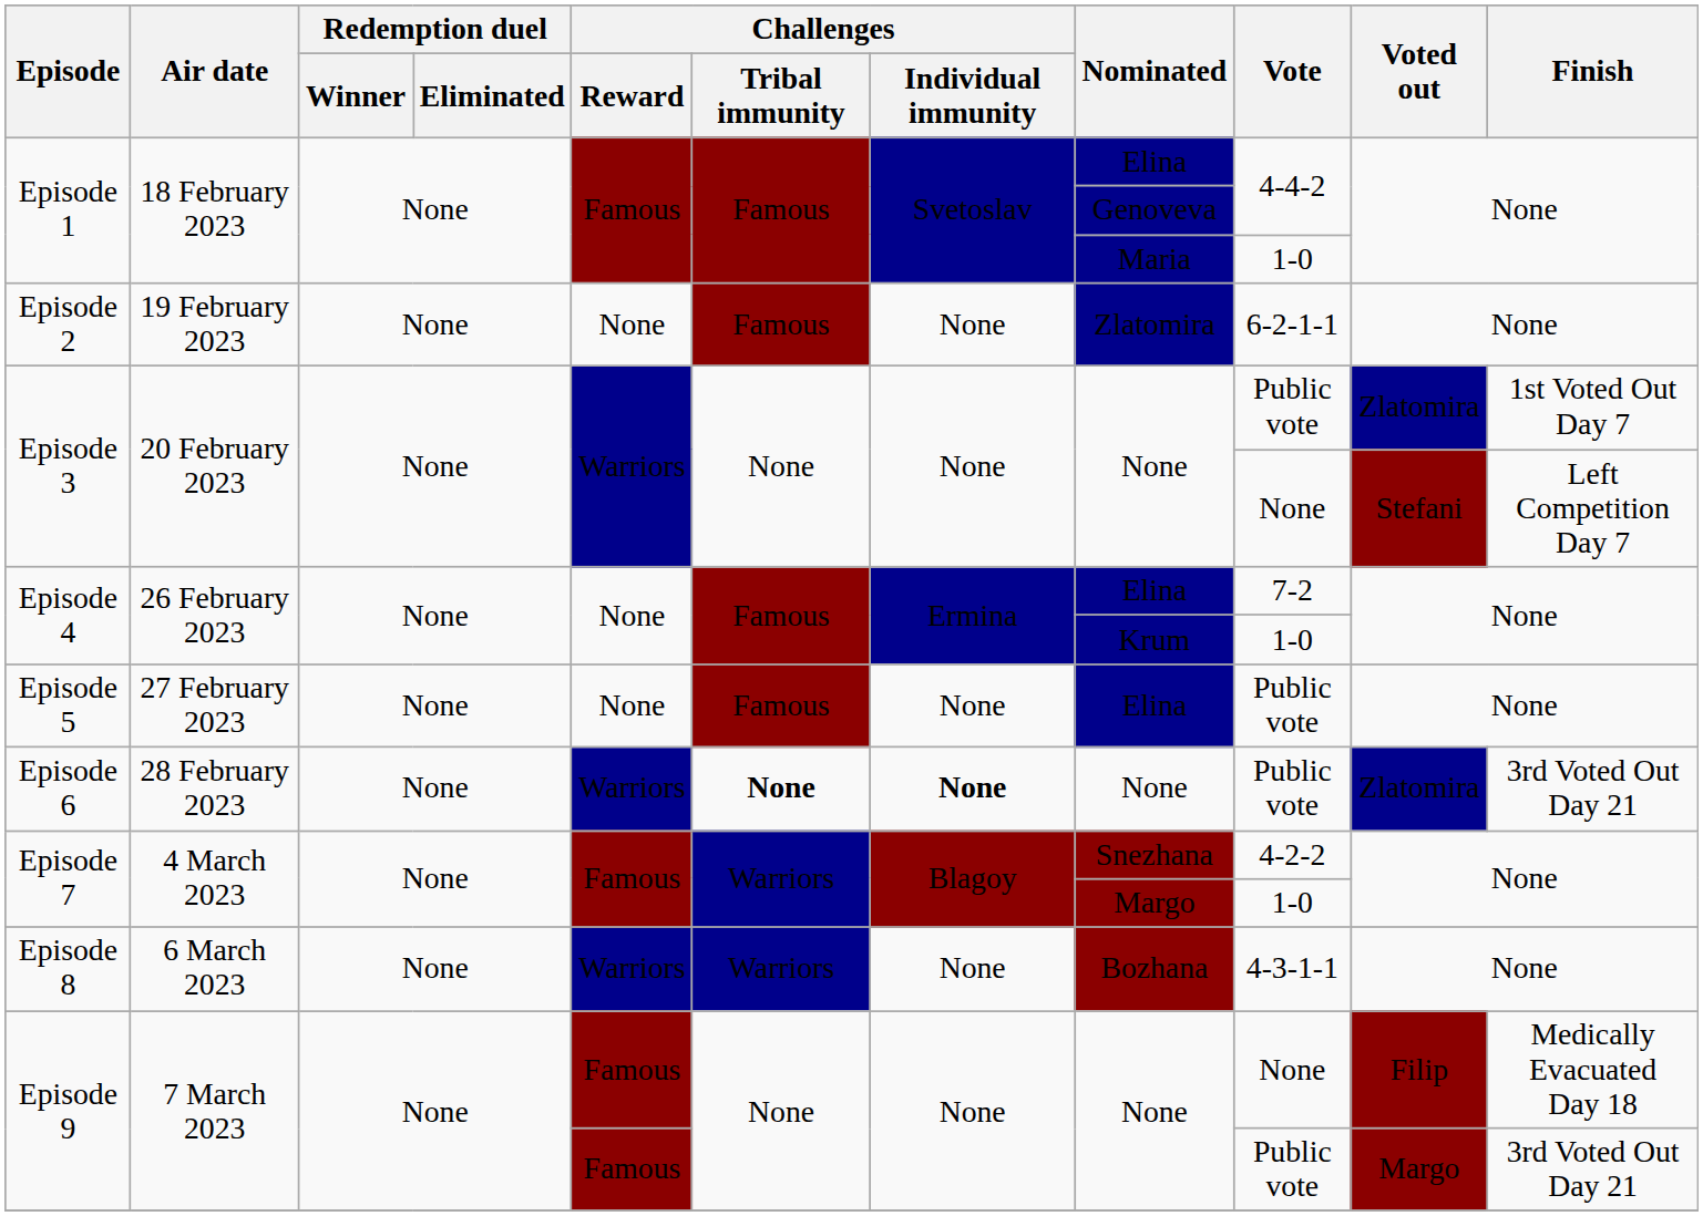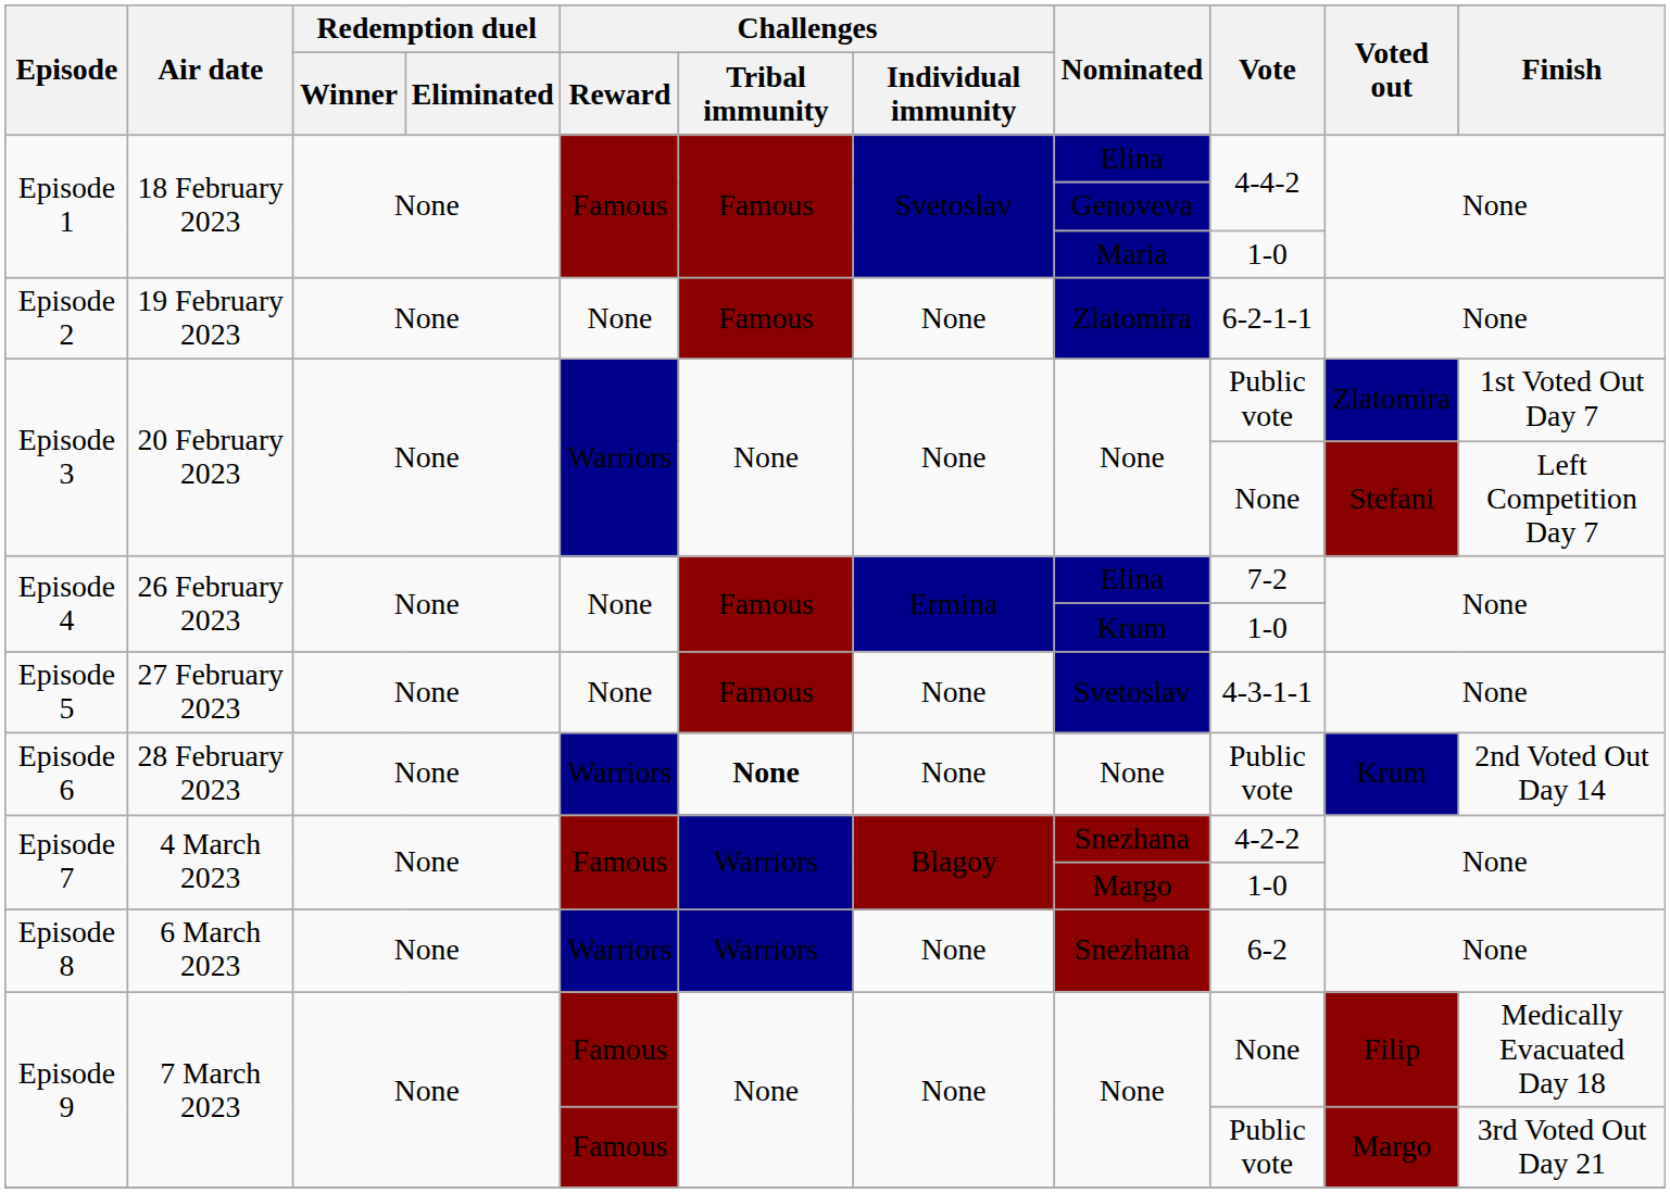Episode 5 | Nominated: Elina -> Svetoslav
Episode 5 | Vote: Public vote -> 4-3-1-1
Episode 6 | Challenges / Individual immunity: bold -> normal
Episode 6 | Voted out: Zlatomira -> Krum
Episode 6 | Finish: 3rd Voted Out Day 21 -> 2nd Voted Out Day 14
Episode 8 | Nominated: Bozhana -> Snezhana
Episode 8 | Vote: 4-3-1-1 -> 6-2
